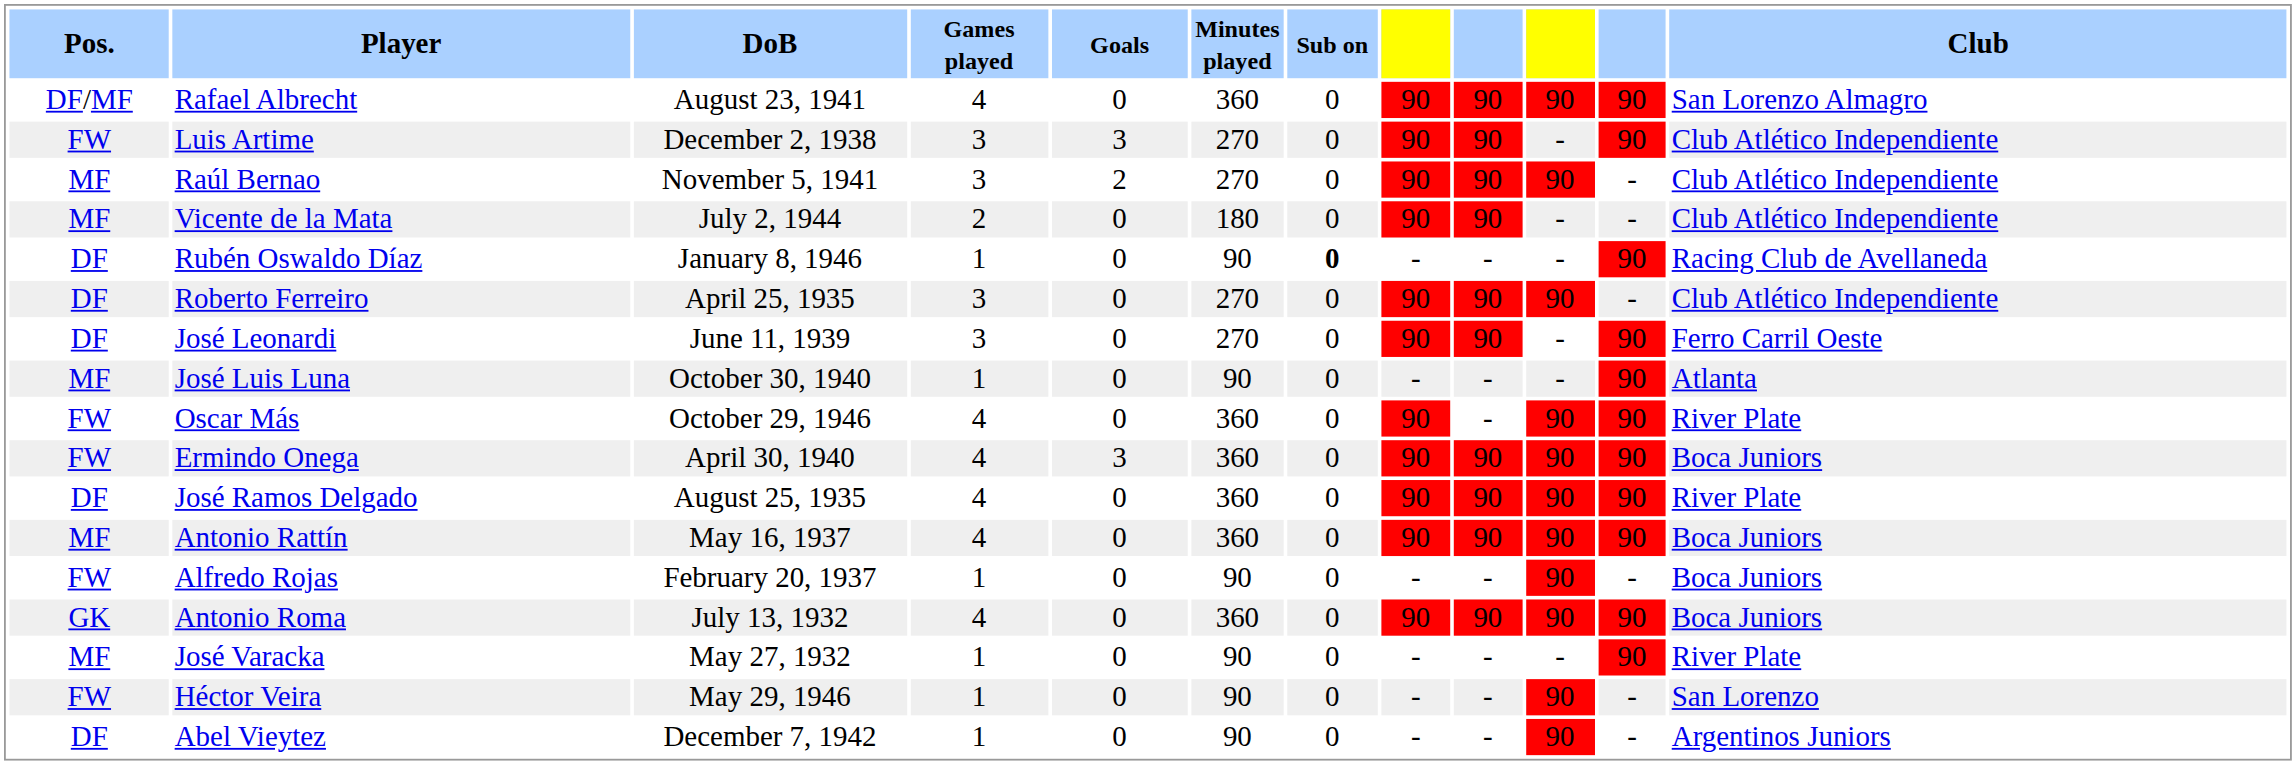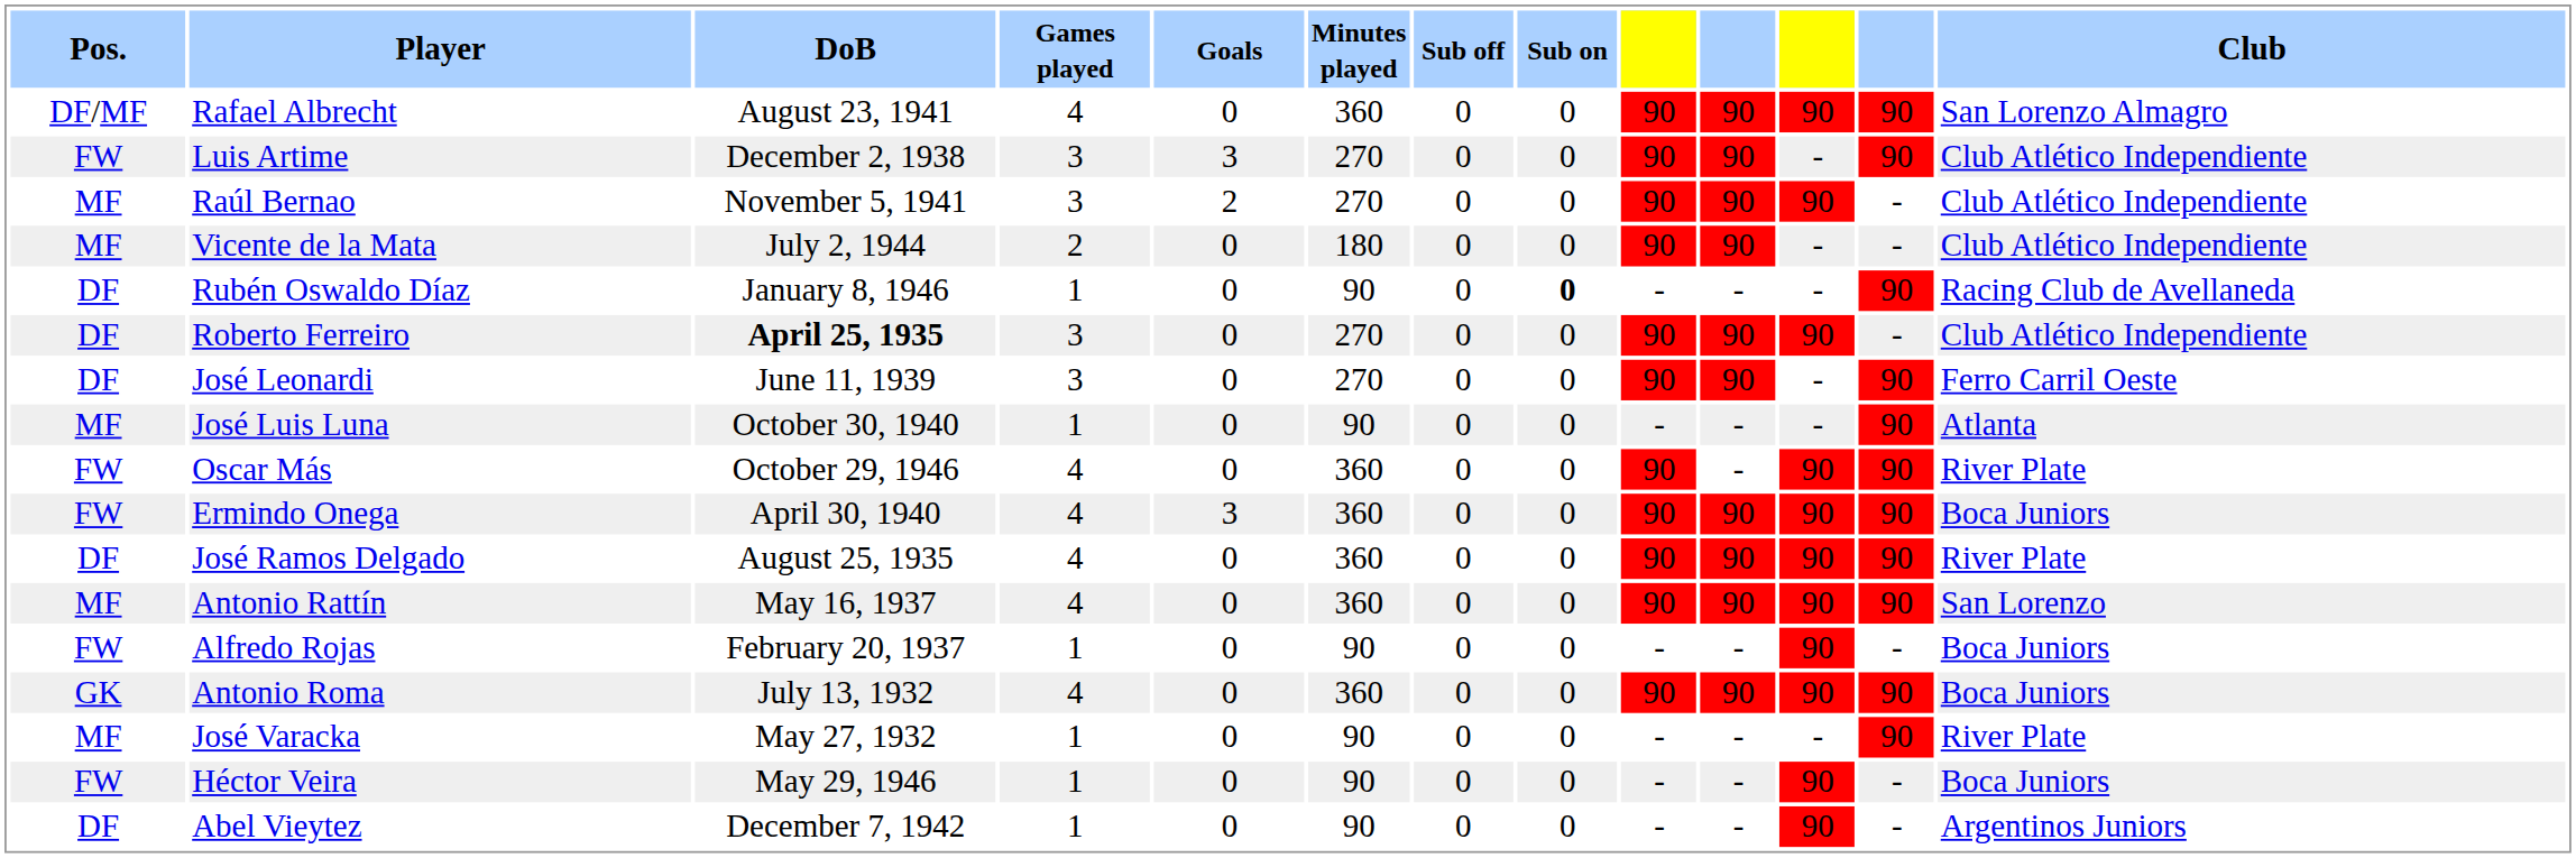+ column: Sub off | 0 | 0 | 0 | 0 | 0 | 0 | 0 | 0 | 0 | 0 | 0 | 0 | 0 | 0 | 0 | 0 | 0
Roberto Ferreiro | DoB: normal -> bold
Antonio Rattín | Club: Boca Juniors -> San Lorenzo
Héctor Veira | Club: San Lorenzo -> Boca Juniors
